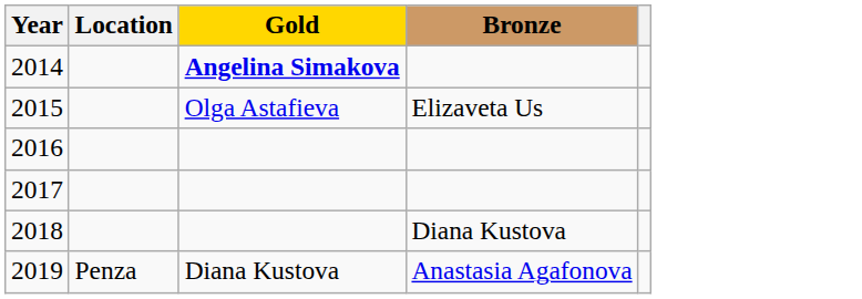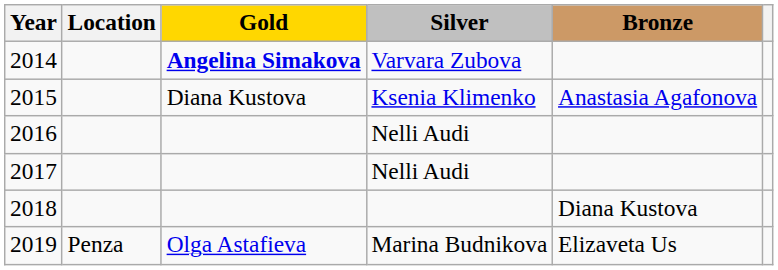+ column: Silver | Varvara Zubova | Ksenia Klimenko | Nelli Audi | Nelli Audi | Marina Budnikova
2015 | Gold: Olga Astafieva -> Diana Kustova
2015 | Bronze: Elizaveta Us -> Anastasia Agafonova
2019 | Gold: Diana Kustova -> Olga Astafieva
2019 | Bronze: Anastasia Agafonova -> Elizaveta Us
